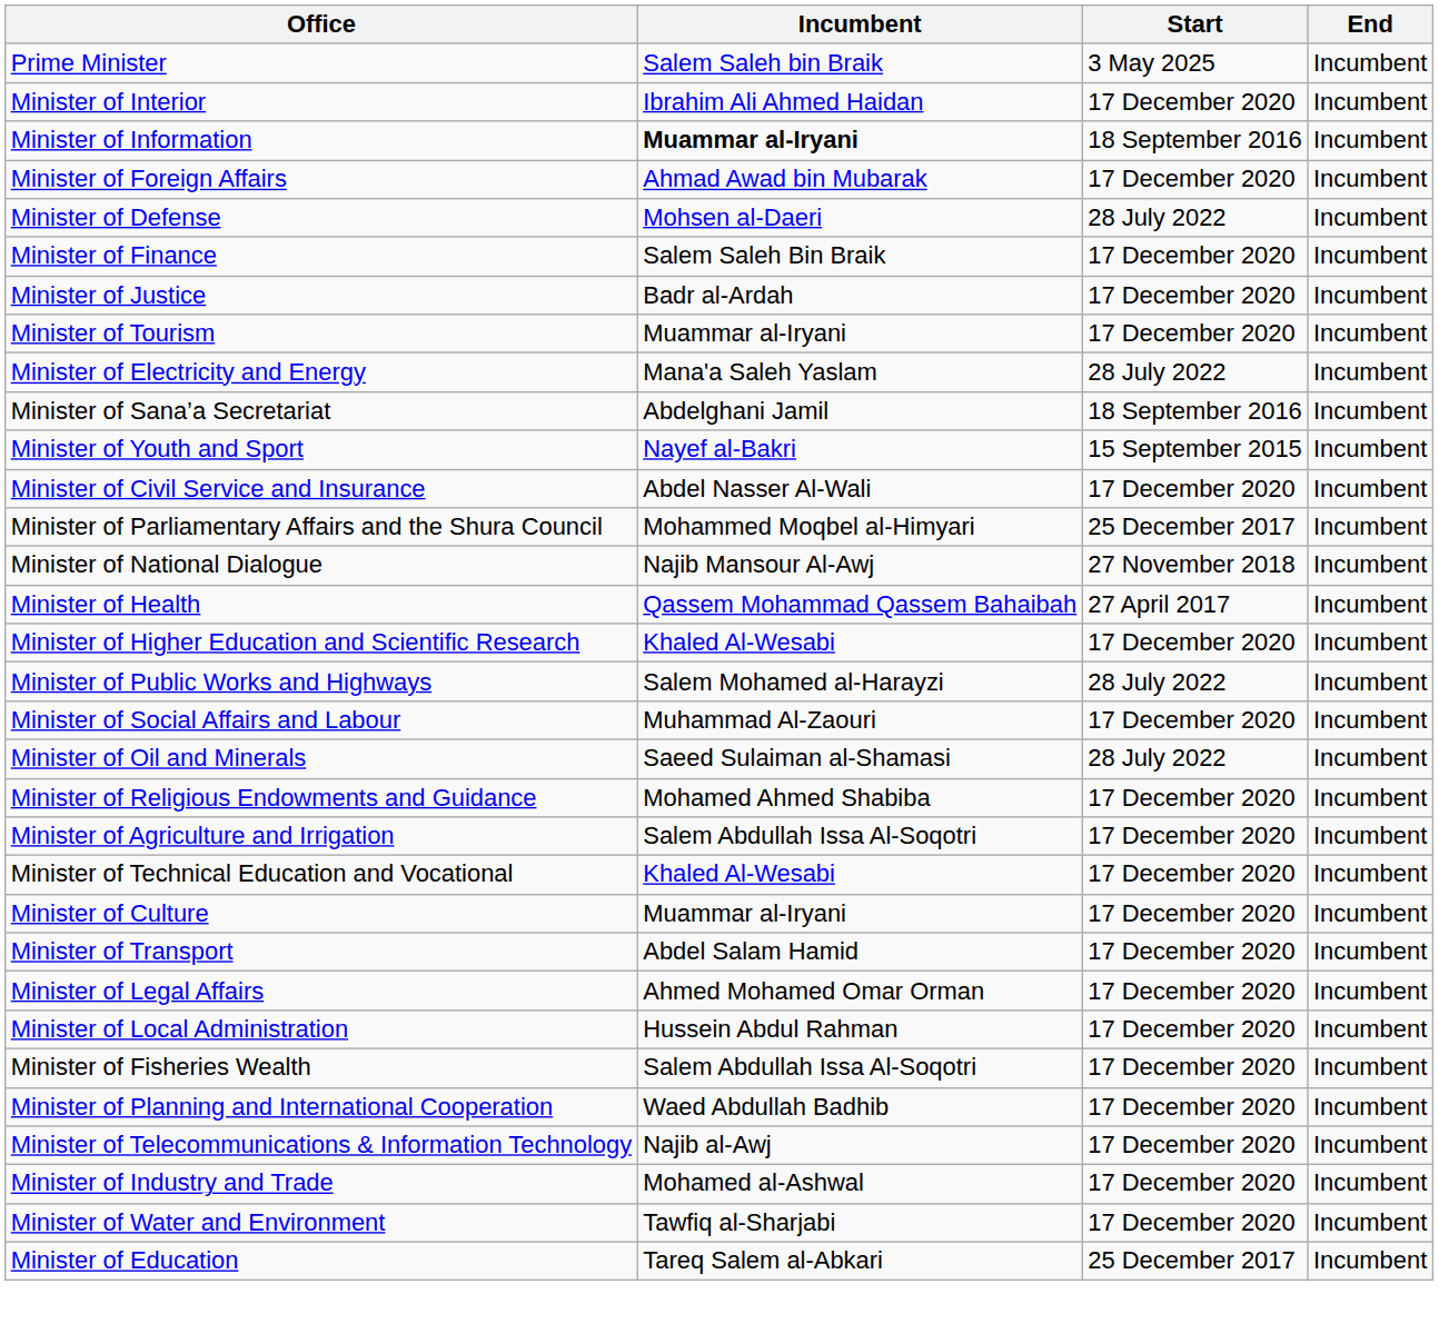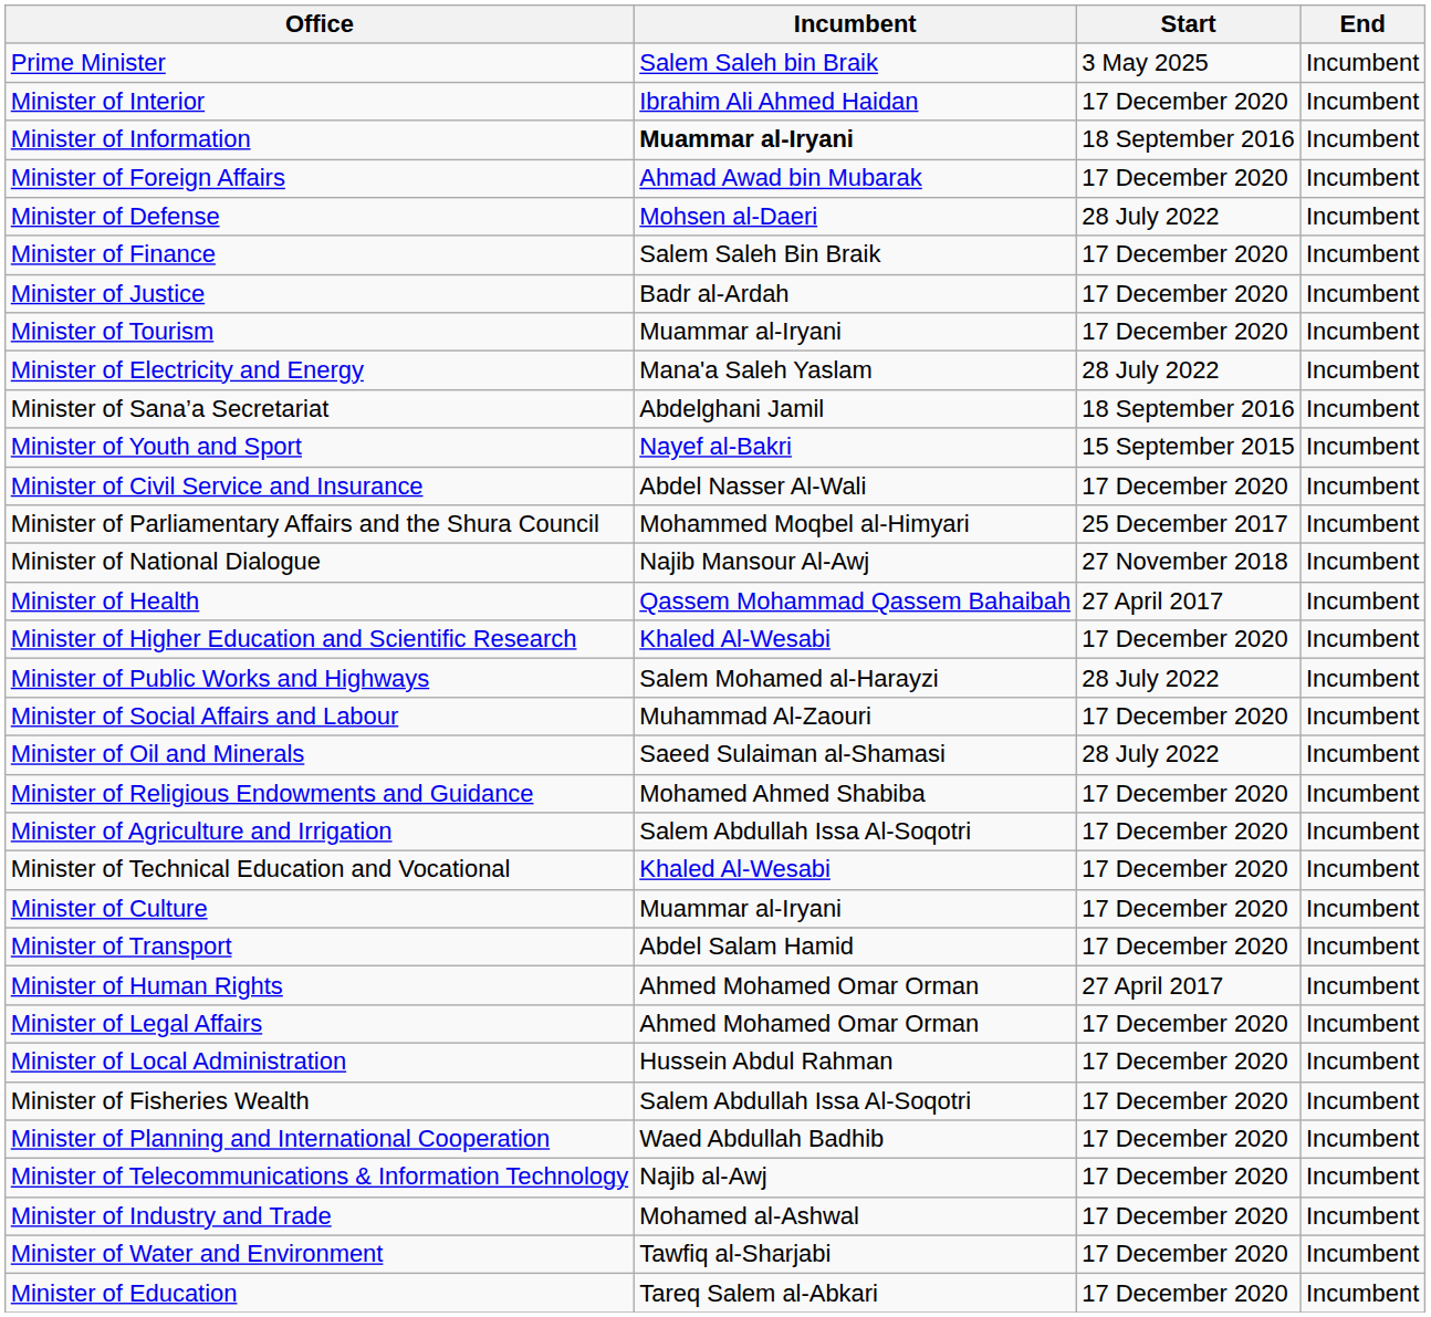+ row: Minister of Human Rights | Ahmed Mohamed Omar Orman | 27 April 2017 | Incumbent
Minister of Education | Start: 25 December 2017 -> 17 December 2020
